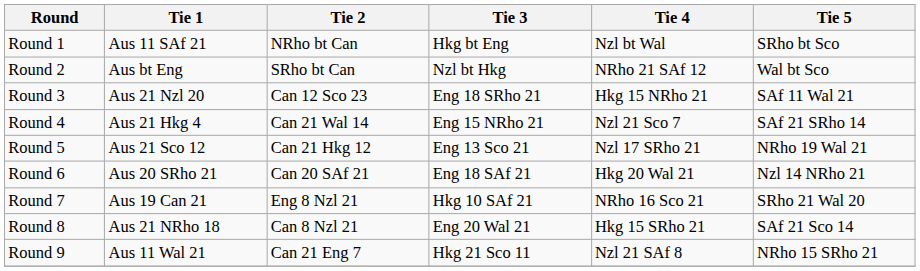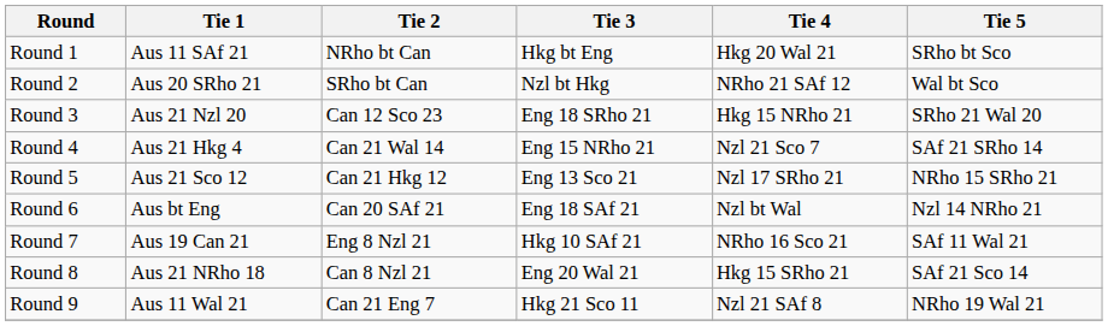Round 1 | Tie 4: Nzl bt Wal -> Hkg 20 Wal 21
Round 2 | Tie 1: Aus bt Eng -> Aus 20 SRho 21
Round 3 | Tie 5: SAf 11 Wal 21 -> SRho 21 Wal 20
Round 5 | Tie 5: NRho 19 Wal 21 -> NRho 15 SRho 21
Round 6 | Tie 1: Aus 20 SRho 21 -> Aus bt Eng
Round 6 | Tie 4: Hkg 20 Wal 21 -> Nzl bt Wal
Round 7 | Tie 5: SRho 21 Wal 20 -> SAf 11 Wal 21
Round 9 | Tie 5: NRho 15 SRho 21 -> NRho 19 Wal 21
